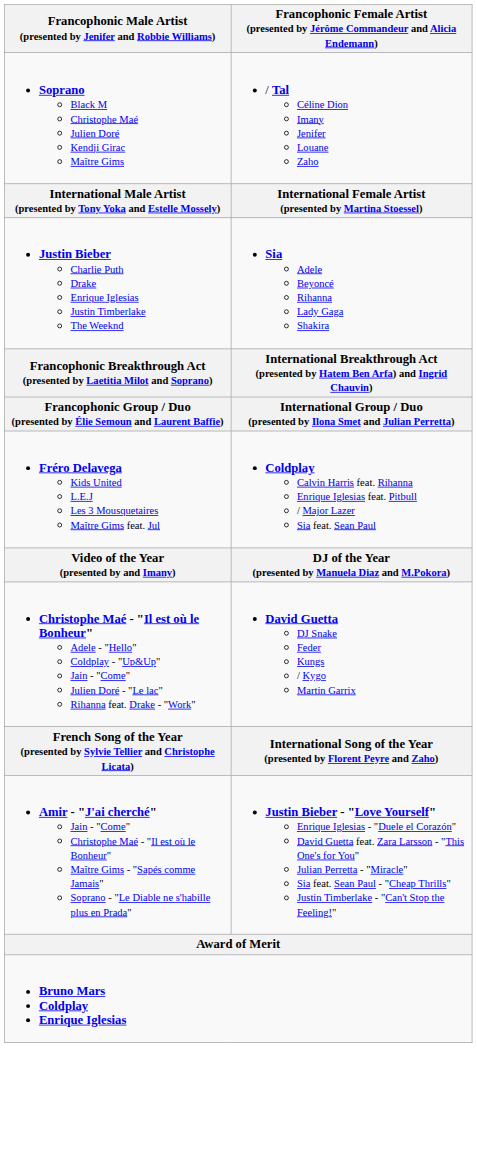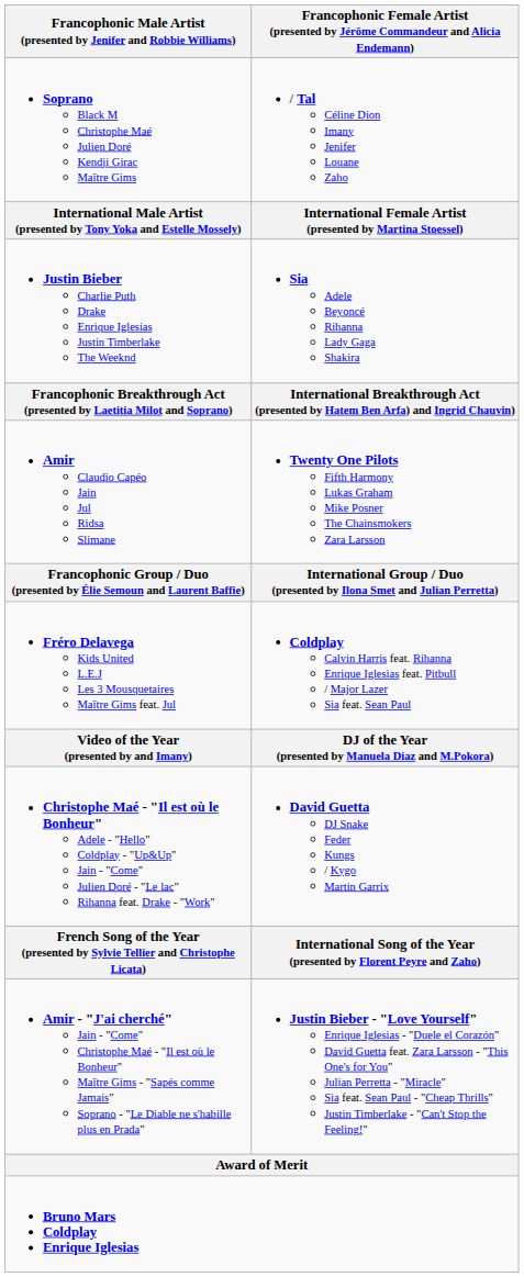+ row: Amir Claudio Capéo Jain Jul Ridsa Slimane | Twenty One Pilots Fifth Harmony Lukas Graham Mike Posner The Chainsmokers Zara Larsson
